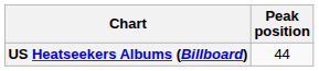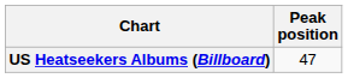US Heatseekers Albums (Billboard) | Peak position: 44 -> 47
